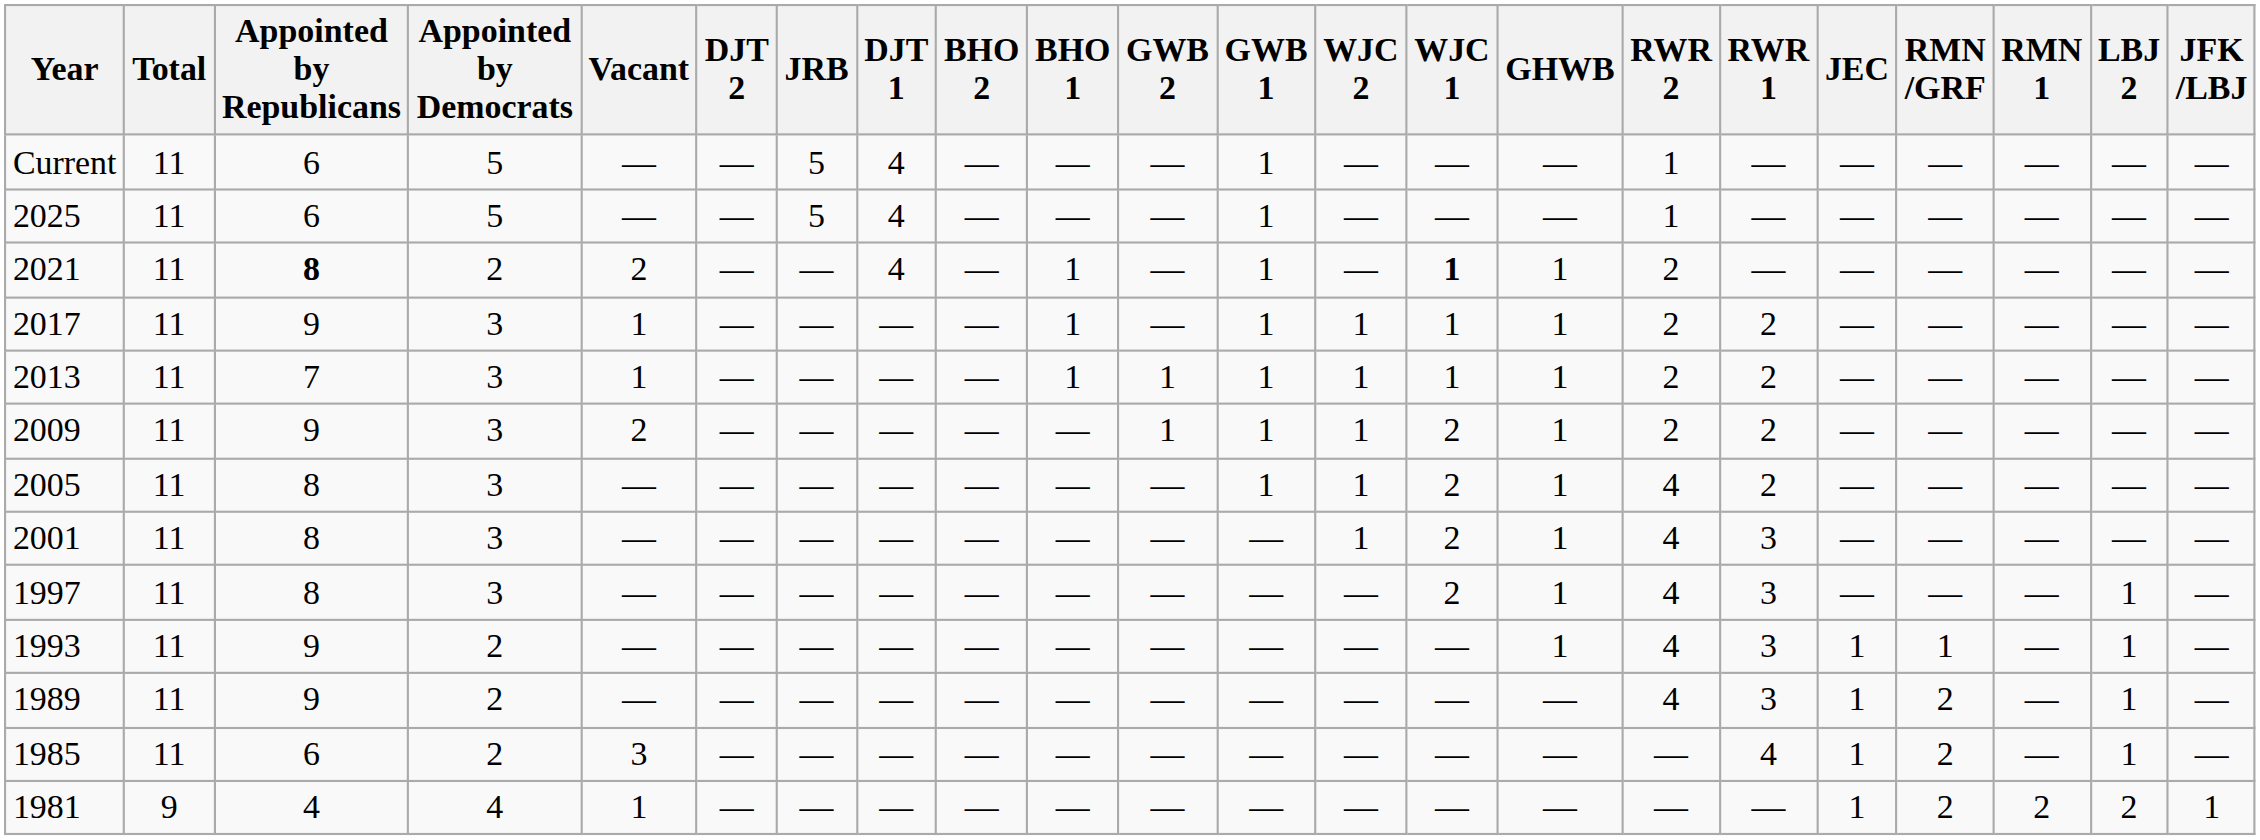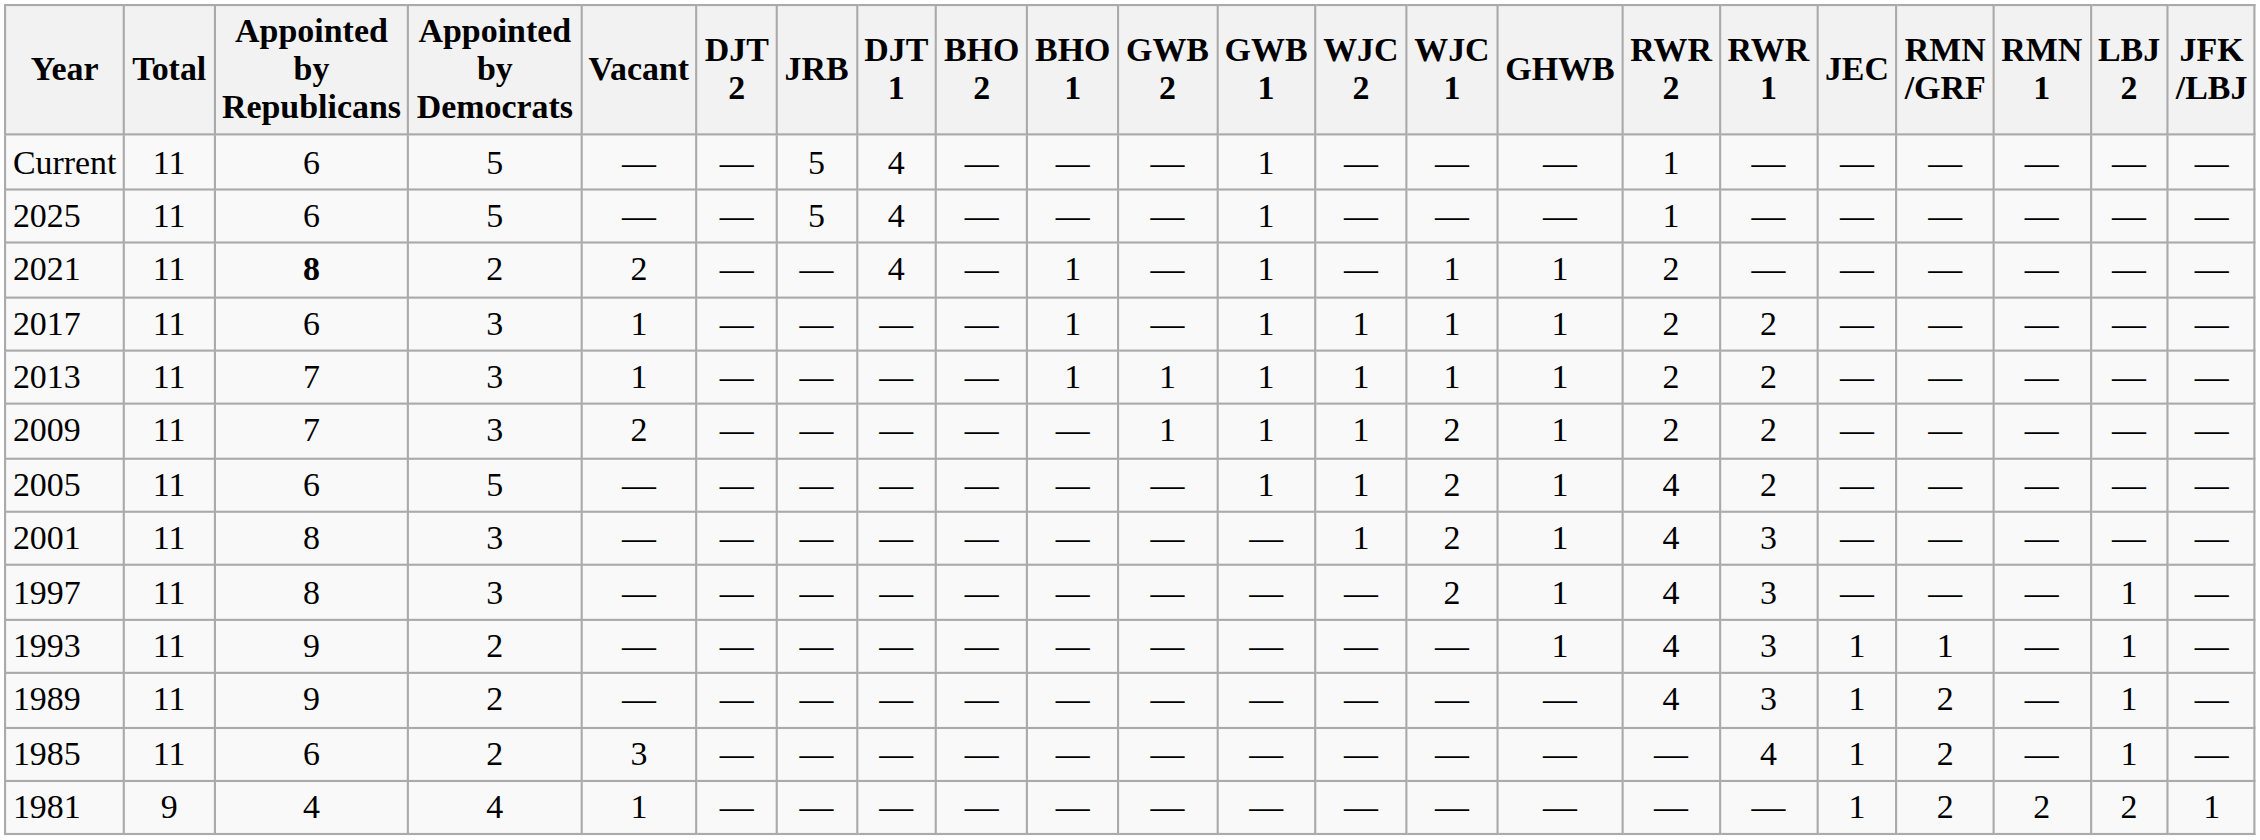2021 | WJC 1: bold -> normal
2017 | Appointed by Republicans: 9 -> 6
2009 | Appointed by Republicans: 9 -> 7
2005 | Appointed by Republicans: 8 -> 6
2005 | Appointed by Democrats: 3 -> 5
